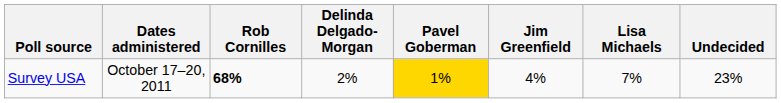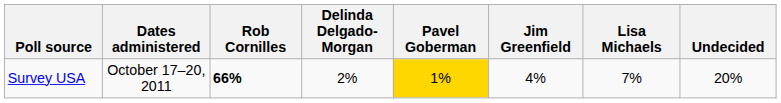Survey USA | Rob Cornilles: 68% -> 66%
Survey USA | Undecided: 23% -> 20%
